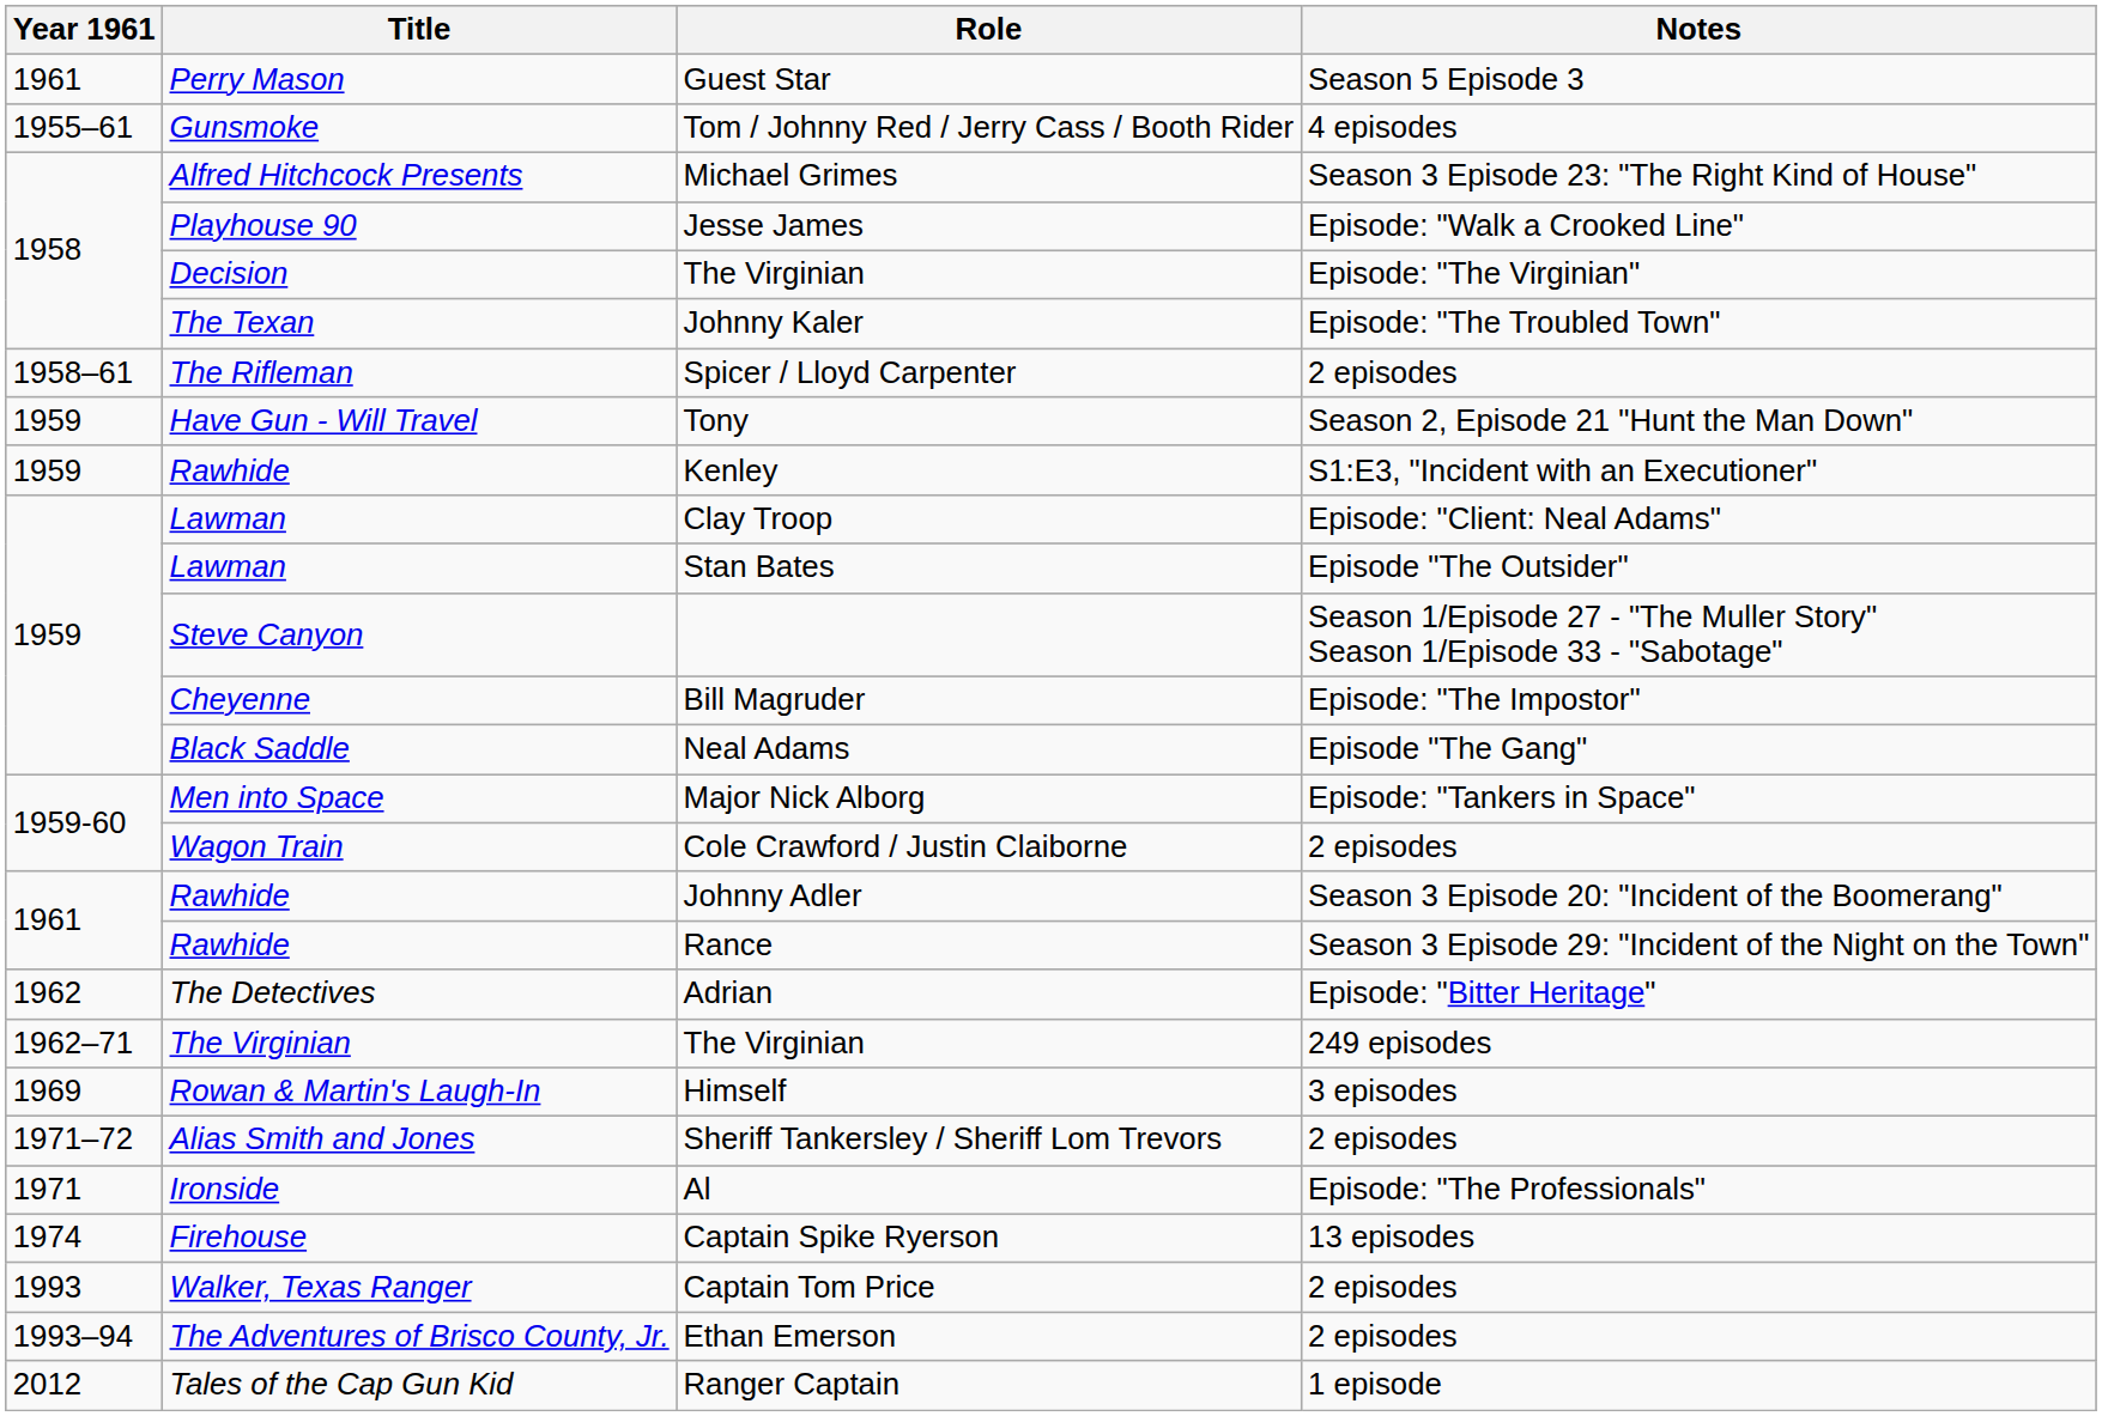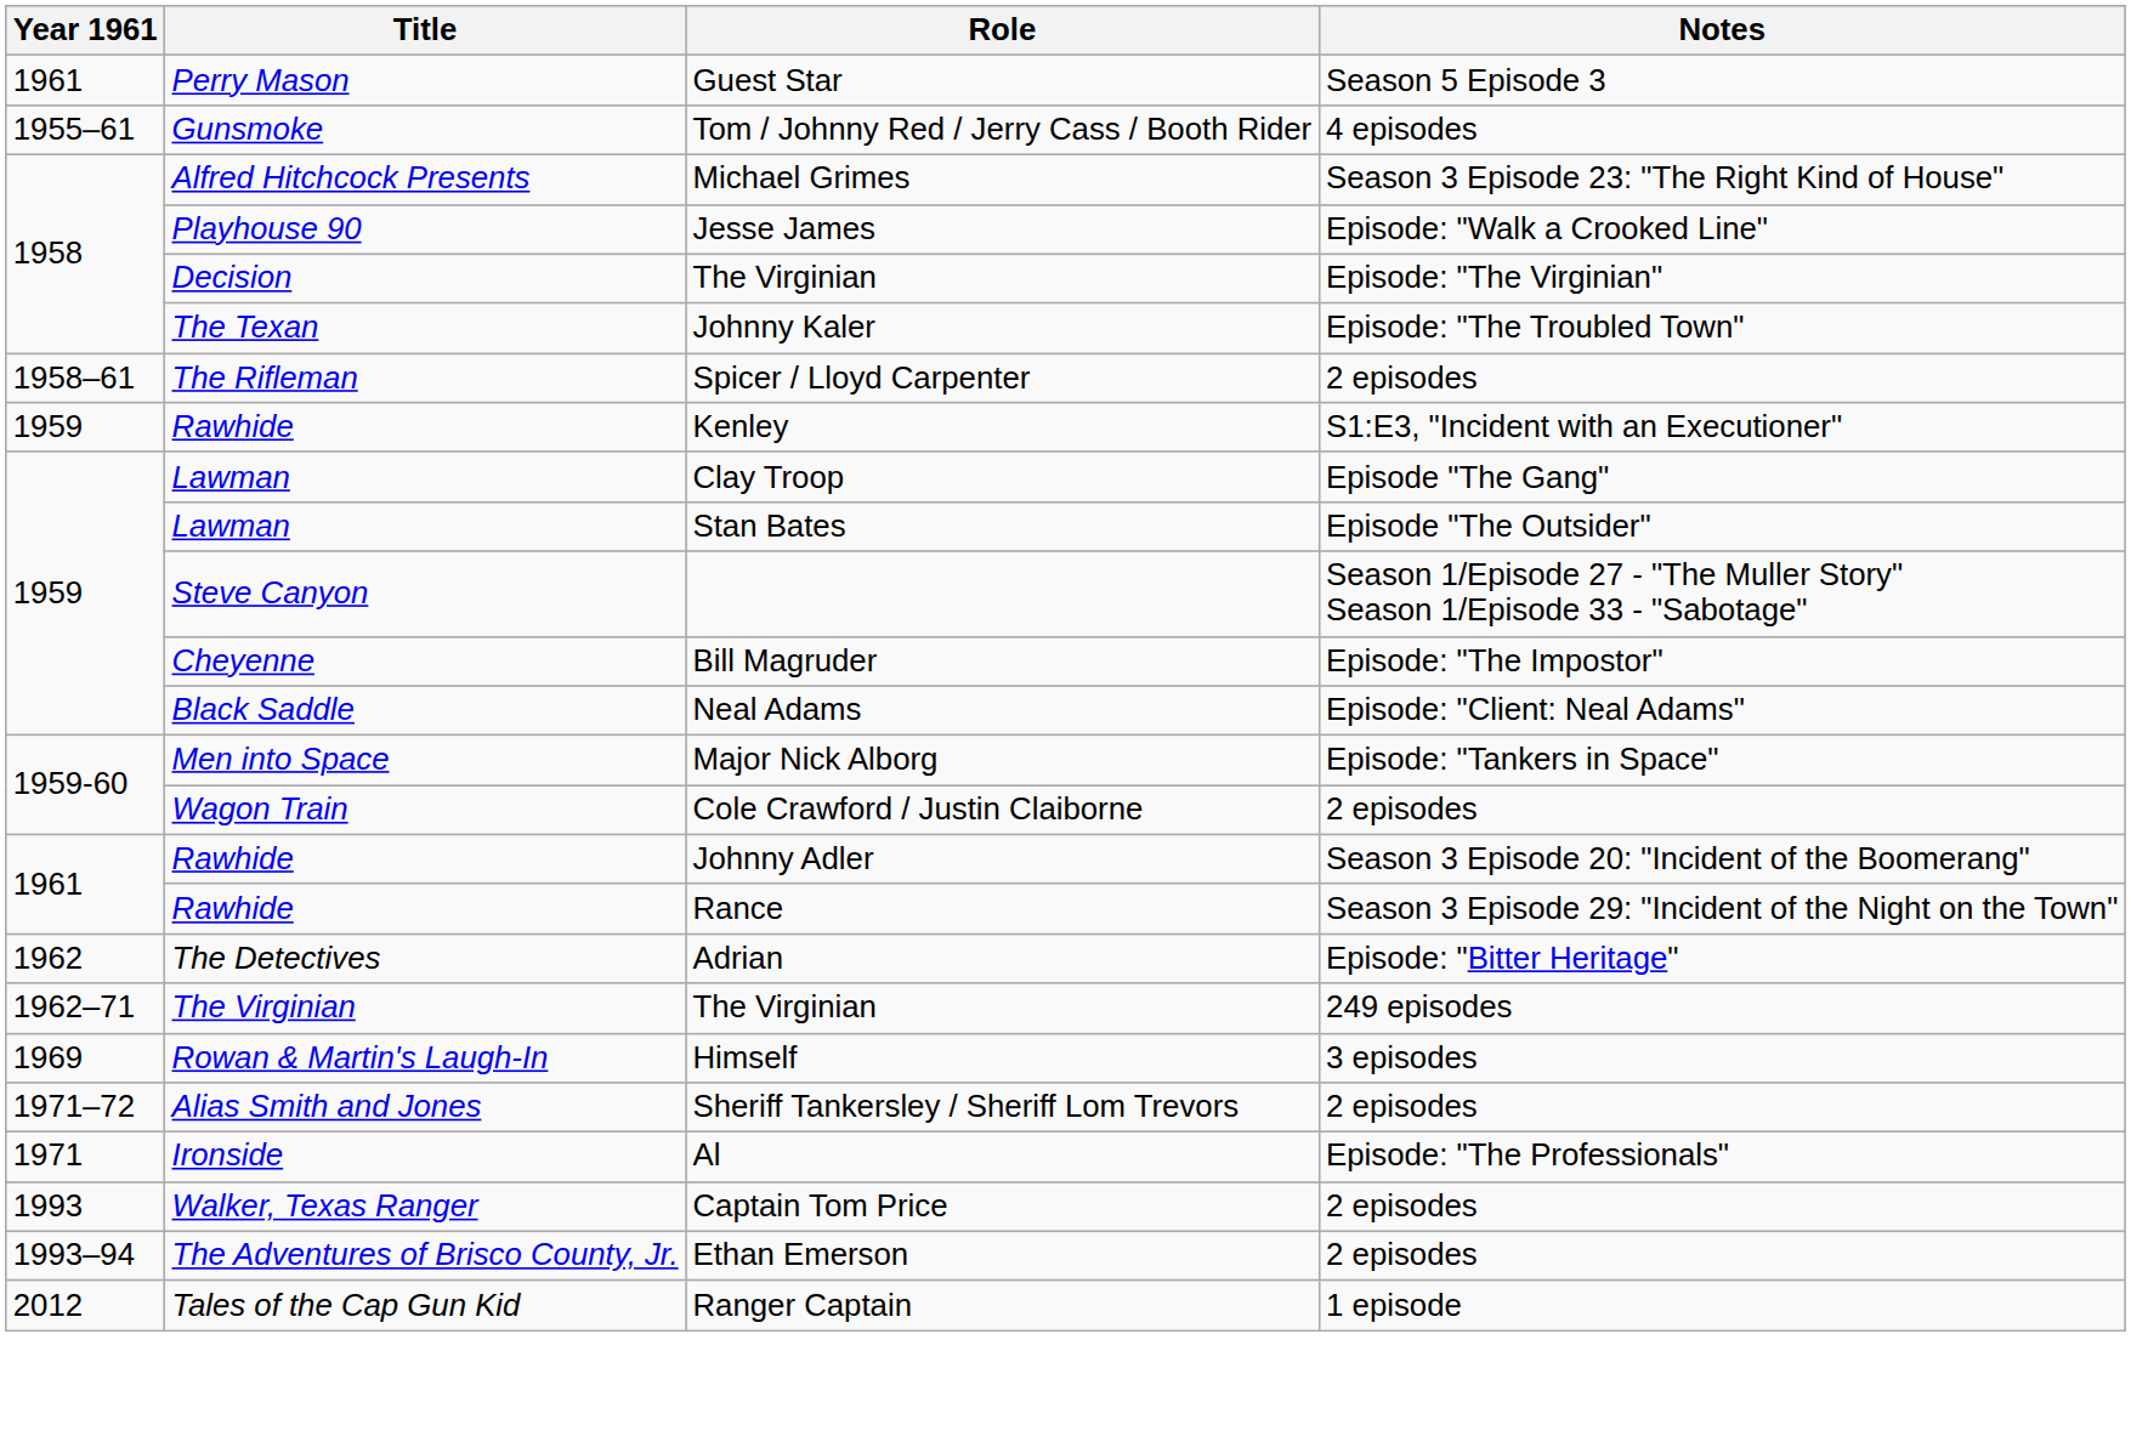- row: 1959 | Have Gun - Will Travel | Tony | Season 2, Episode 21 "Hunt the Man Down"
Clay Troop | Notes: Episode: "Client: Neal Adams" -> Episode "The Gang"
Neal Adams | Notes: Episode "The Gang" -> Episode: "Client: Neal Adams"
- row: 1974 | Firehouse | Captain Spike Ryerson | 13 episodes
